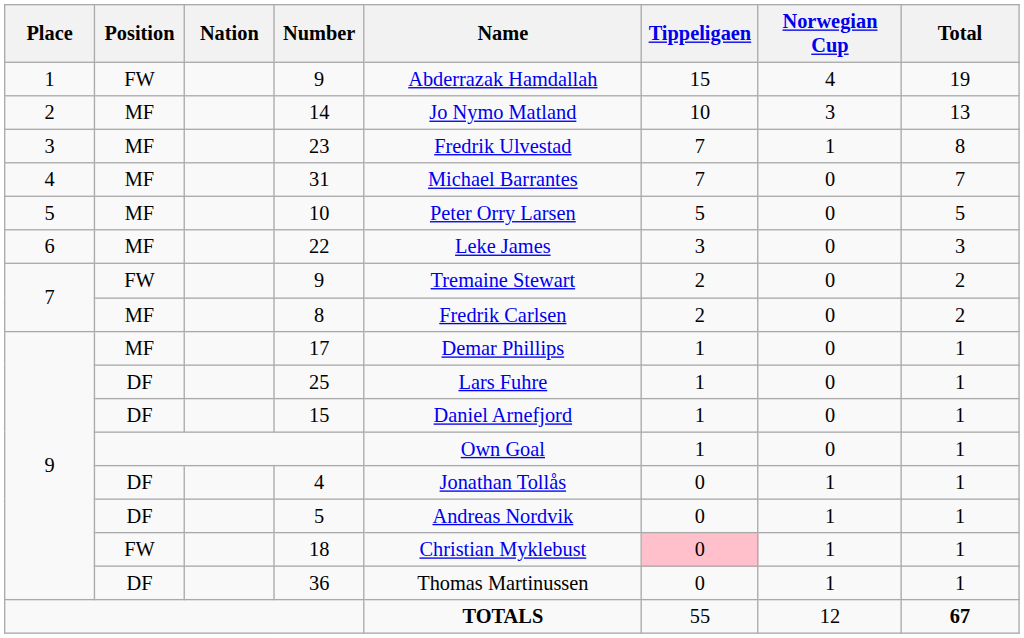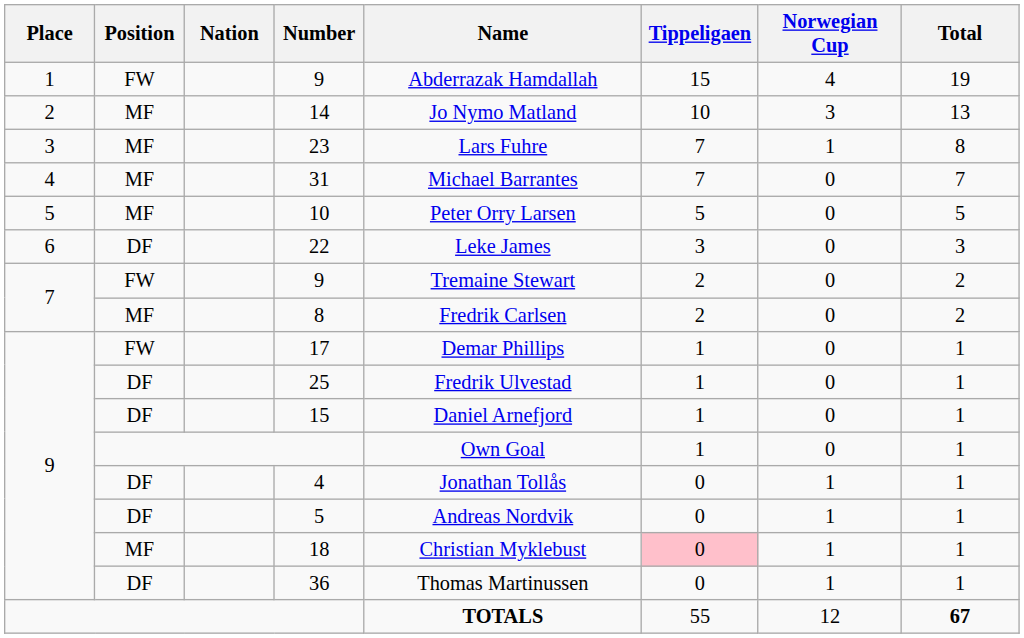23 | Name: Fredrik Ulvestad -> Lars Fuhre
22 | Position: MF -> DF
17 | Position: MF -> FW
25 | Name: Lars Fuhre -> Fredrik Ulvestad
18 | Position: FW -> MF
